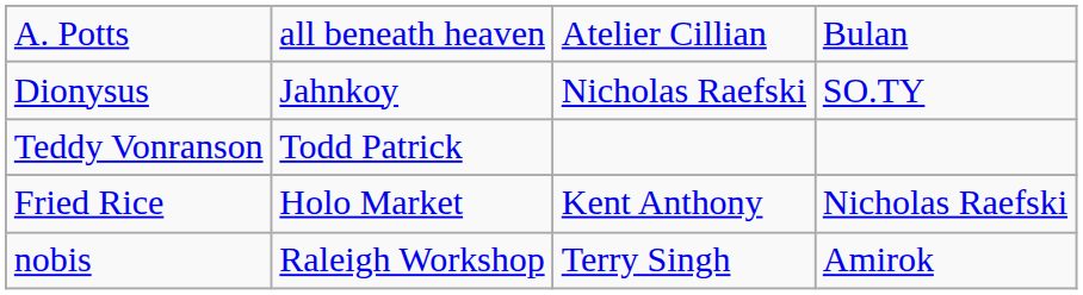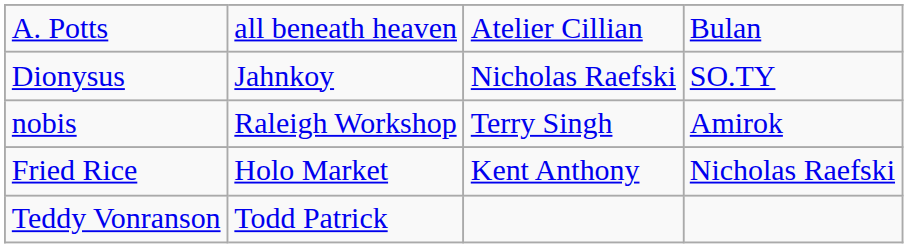rows swapped: nobis <-> Teddy Vonranson
